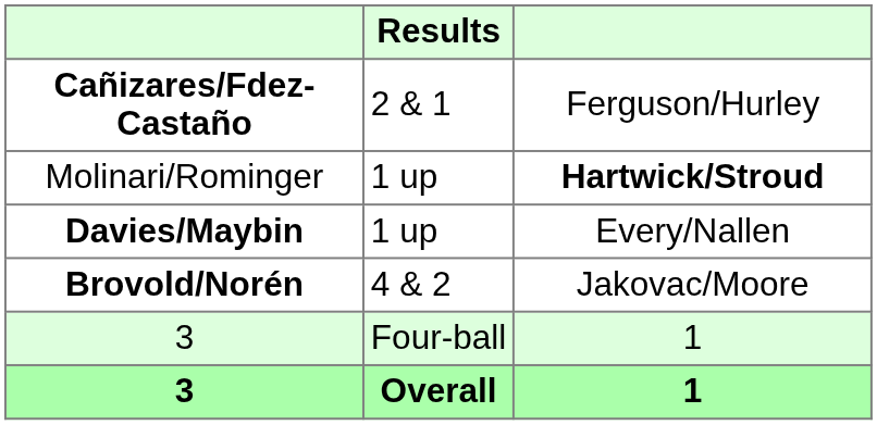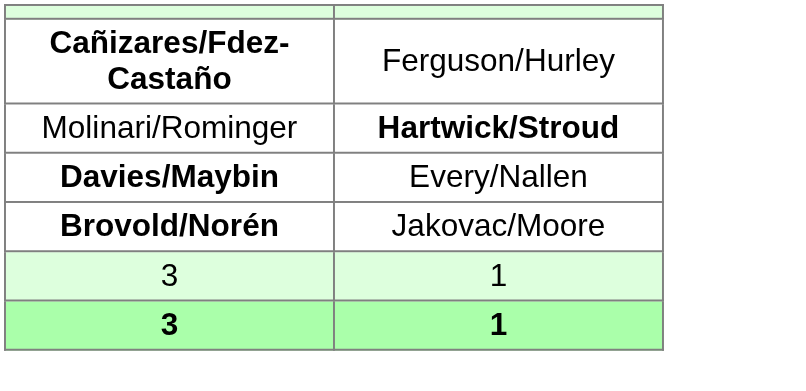- column: Results | 2 & 1 | 1 up | 1 up | 4 & 2 | Four-ball | Overall
